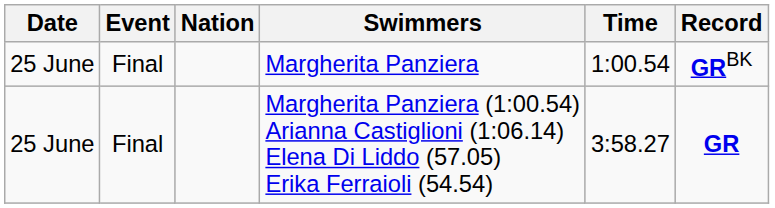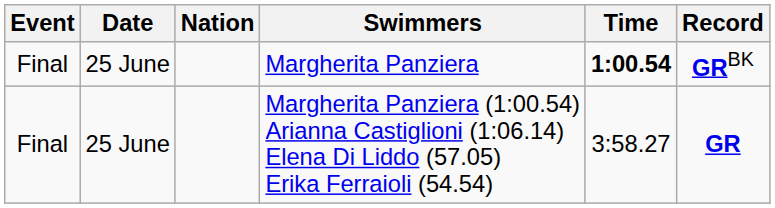columns swapped: Date <-> Event
Margherita Panziera | Time: normal -> bold
